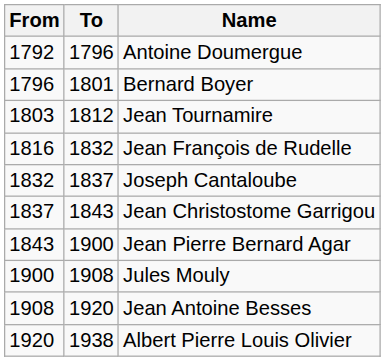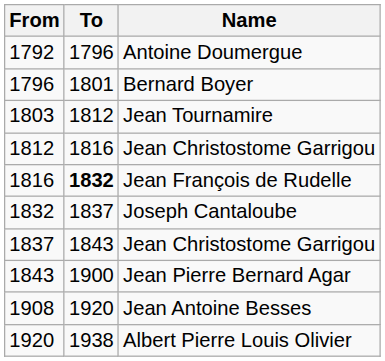+ row: 1812 | 1816 | Jean Christostome Garrigou
Jean François de Rudelle | To: normal -> bold
- row: 1900 | 1908 | Jules Mouly
